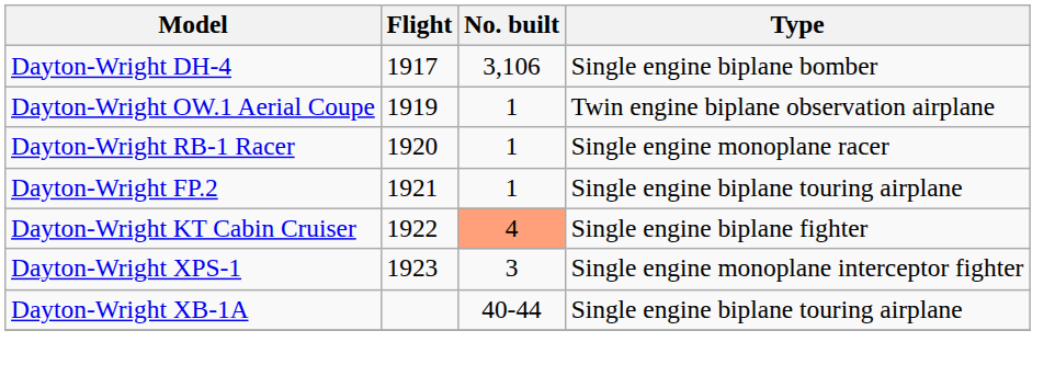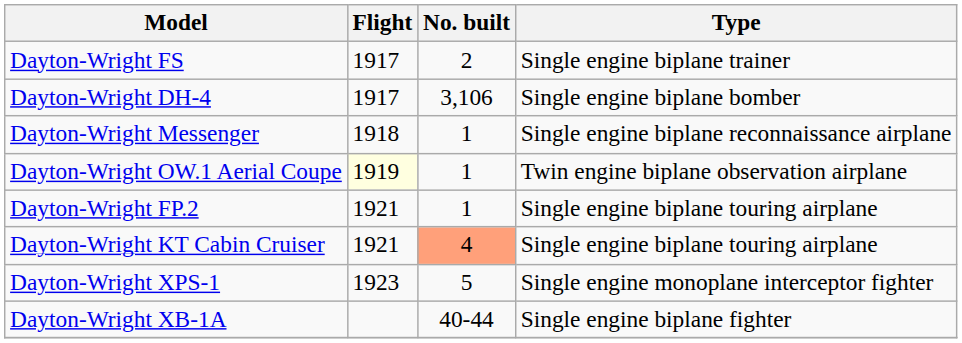+ row: Dayton-Wright FS | 1917 | 2 | Single engine biplane trainer
+ row: Dayton-Wright Messenger | 1918 | 1 | Single engine biplane reconnaissance airplane
Dayton-Wright OW.1 Aerial Coupe | Flight: no background -> lightyellow background
- row: Dayton-Wright RB-1 Racer | 1920 | 1 | Single engine monoplane racer
Dayton-Wright KT Cabin Cruiser | Flight: 1922 -> 1921
Dayton-Wright KT Cabin Cruiser | Type: Single engine biplane fighter -> Single engine biplane touring airplane
Dayton-Wright XPS-1 | No. built: 3 -> 5
Dayton-Wright XB-1A | Type: Single engine biplane touring airplane -> Single engine biplane fighter
